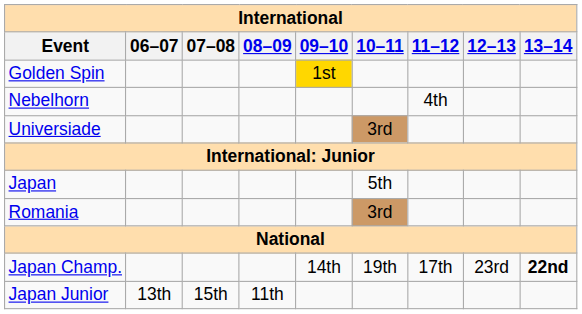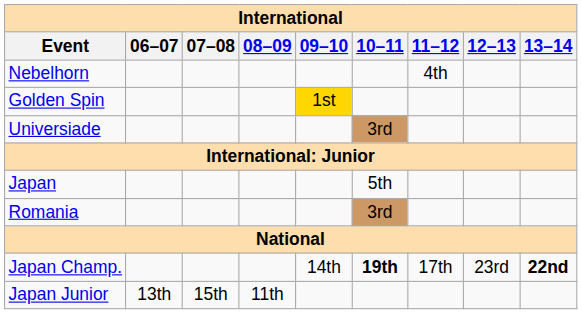rows swapped: Golden Spin <-> Nebelhorn
Japan Champ. | 10–11: normal -> bold
